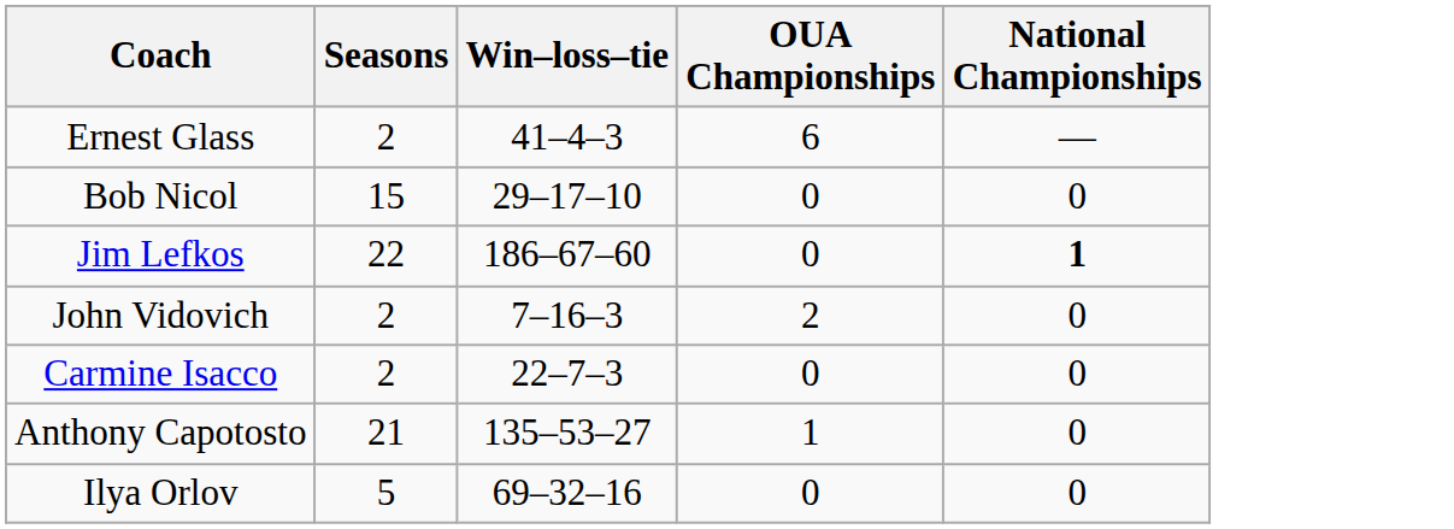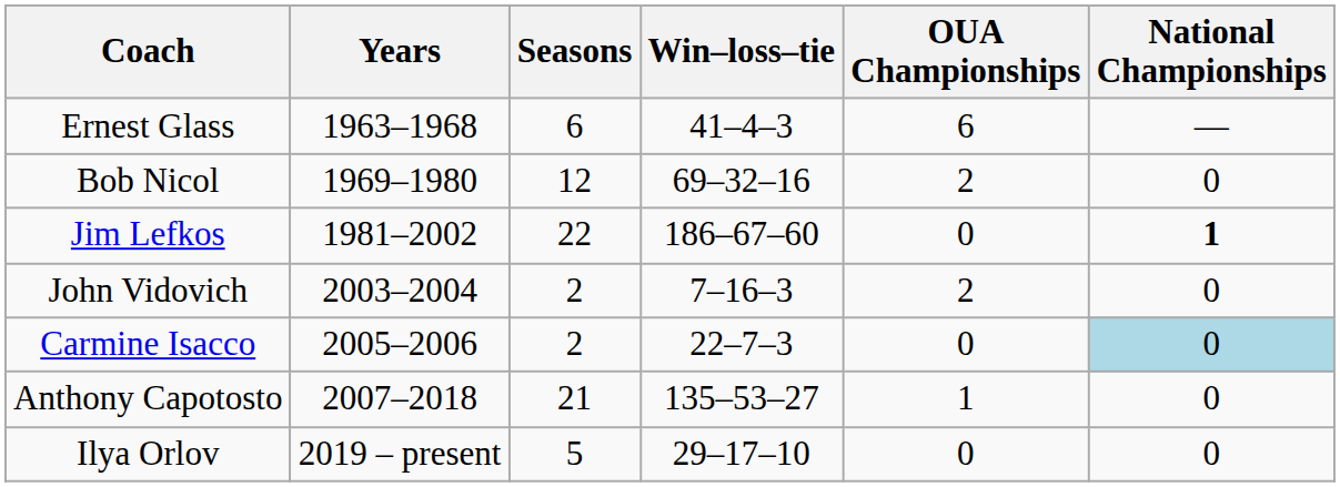+ column: Years | 1963–1968 | 1969–1980 | 1981–2002 | 2003–2004 | 2005–2006 | 2007–2018 | 2019 – present
Ernest Glass | Seasons: 2 -> 6
Bob Nicol | Seasons: 15 -> 12
Bob Nicol | Win–loss–tie: 29–17–10 -> 69–32–16
Bob Nicol | OUA Championships: 0 -> 2
Carmine Isacco | National Championships: no background -> lightblue background
Ilya Orlov | Win–loss–tie: 69–32–16 -> 29–17–10
